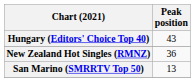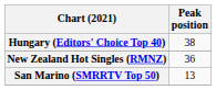Hungary (Editors' Choice Top 40) | Peak position: 43 -> 38
